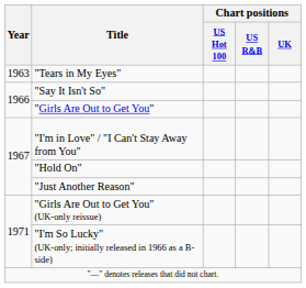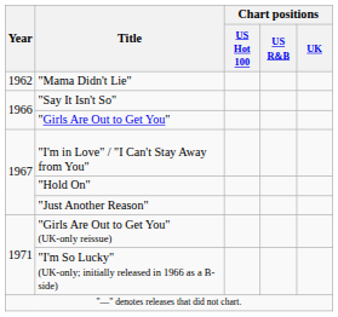+ row: 1962 | "Mama Didn't Lie"
- row: 1963 | "Tears in My Eyes"
